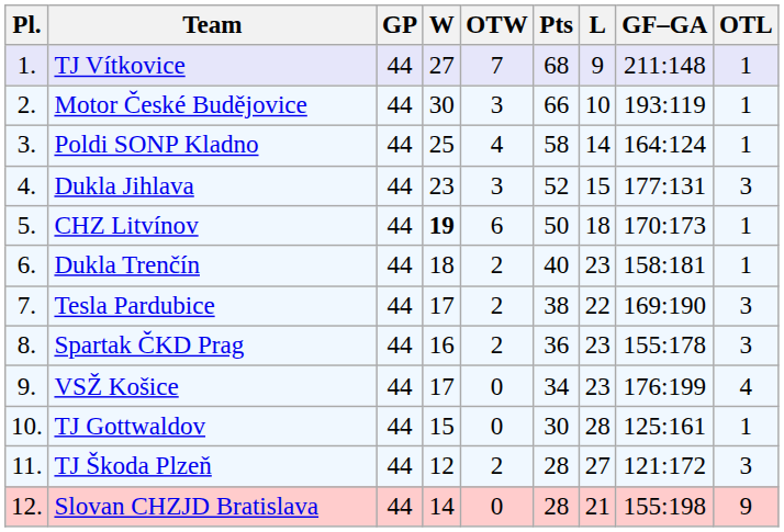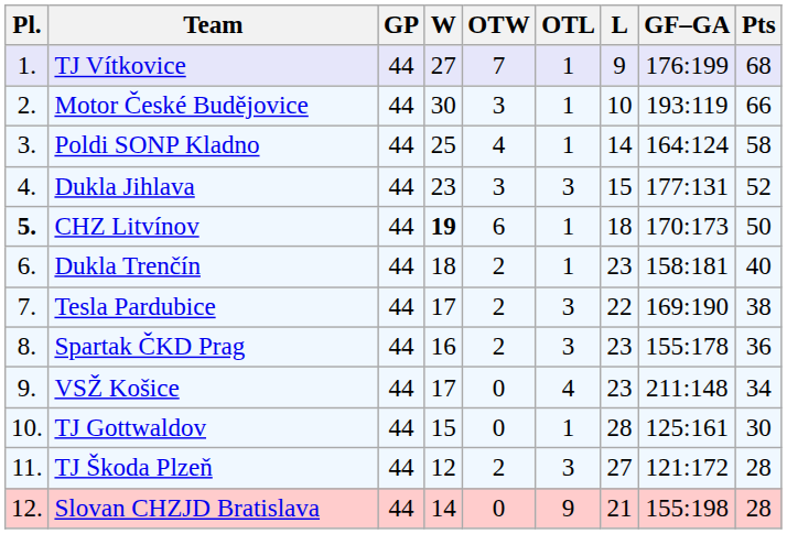columns swapped: OTL <-> Pts
TJ Vítkovice | GF–GA: 211:148 -> 176:199
CHZ Litvínov | Pl.: normal -> bold
VSŽ Košice | GF–GA: 176:199 -> 211:148
